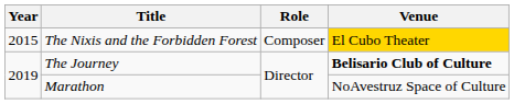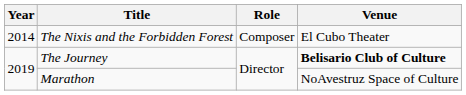The Nixis and the Forbidden Forest | Year: 2015 -> 2014
The Nixis and the Forbidden Forest | Venue: gold background -> no background
